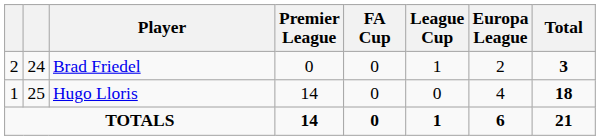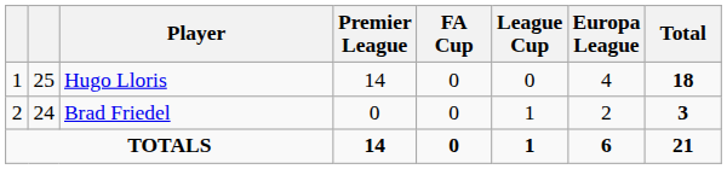rows swapped: Hugo Lloris <-> Brad Friedel
